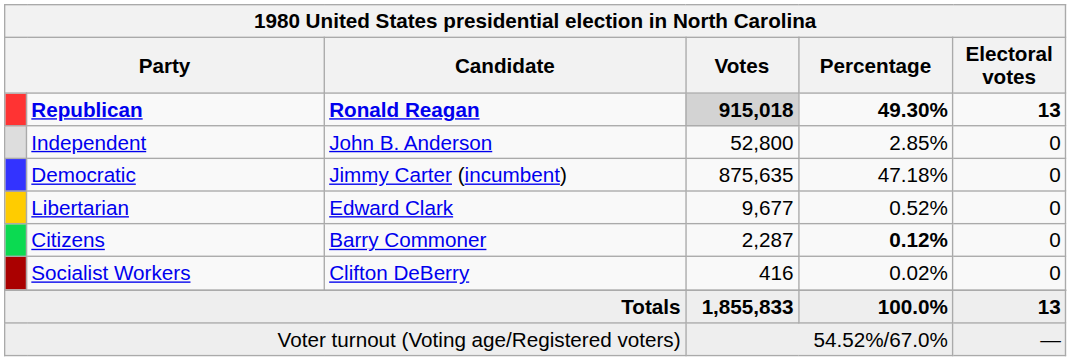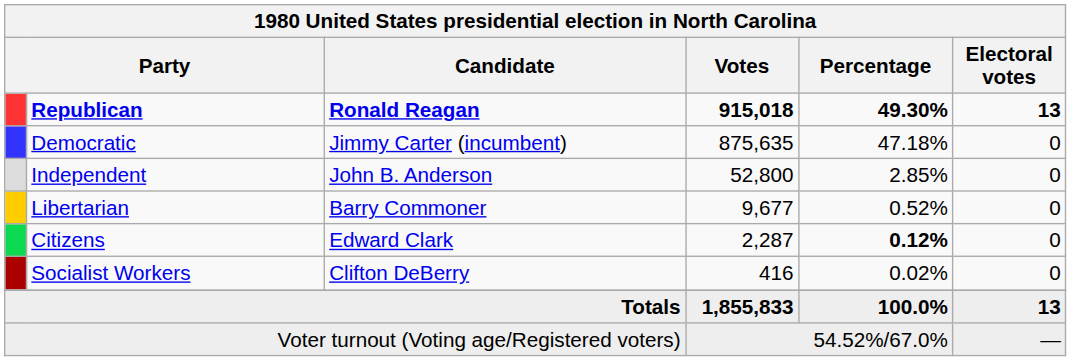Republican | Votes: lightgrey background -> no background
rows swapped: Democratic <-> Independent
Libertarian | Candidate: Edward Clark -> Barry Commoner
Citizens | Candidate: Barry Commoner -> Edward Clark
